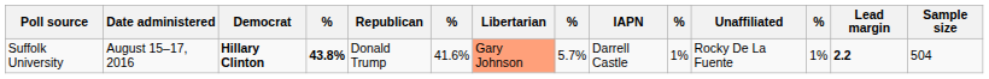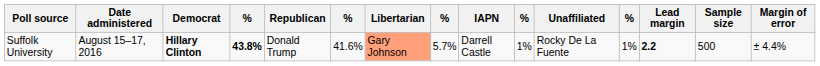+ column: Margin of error | ± 4.4%
Suffolk University | Sample size: 504 -> 500
